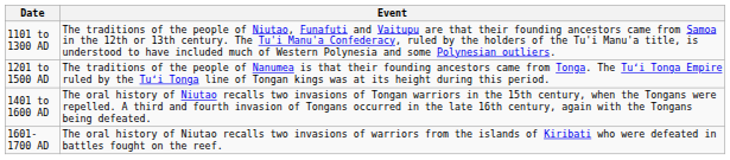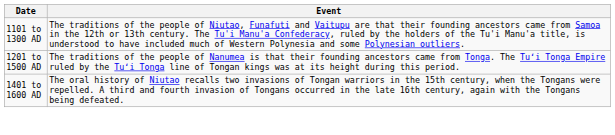- row: 1601-1700 AD | The oral history of Niutao recalls two invasions of warriors from the islands of Kiribati who were defeated in battles fought on the reef.
